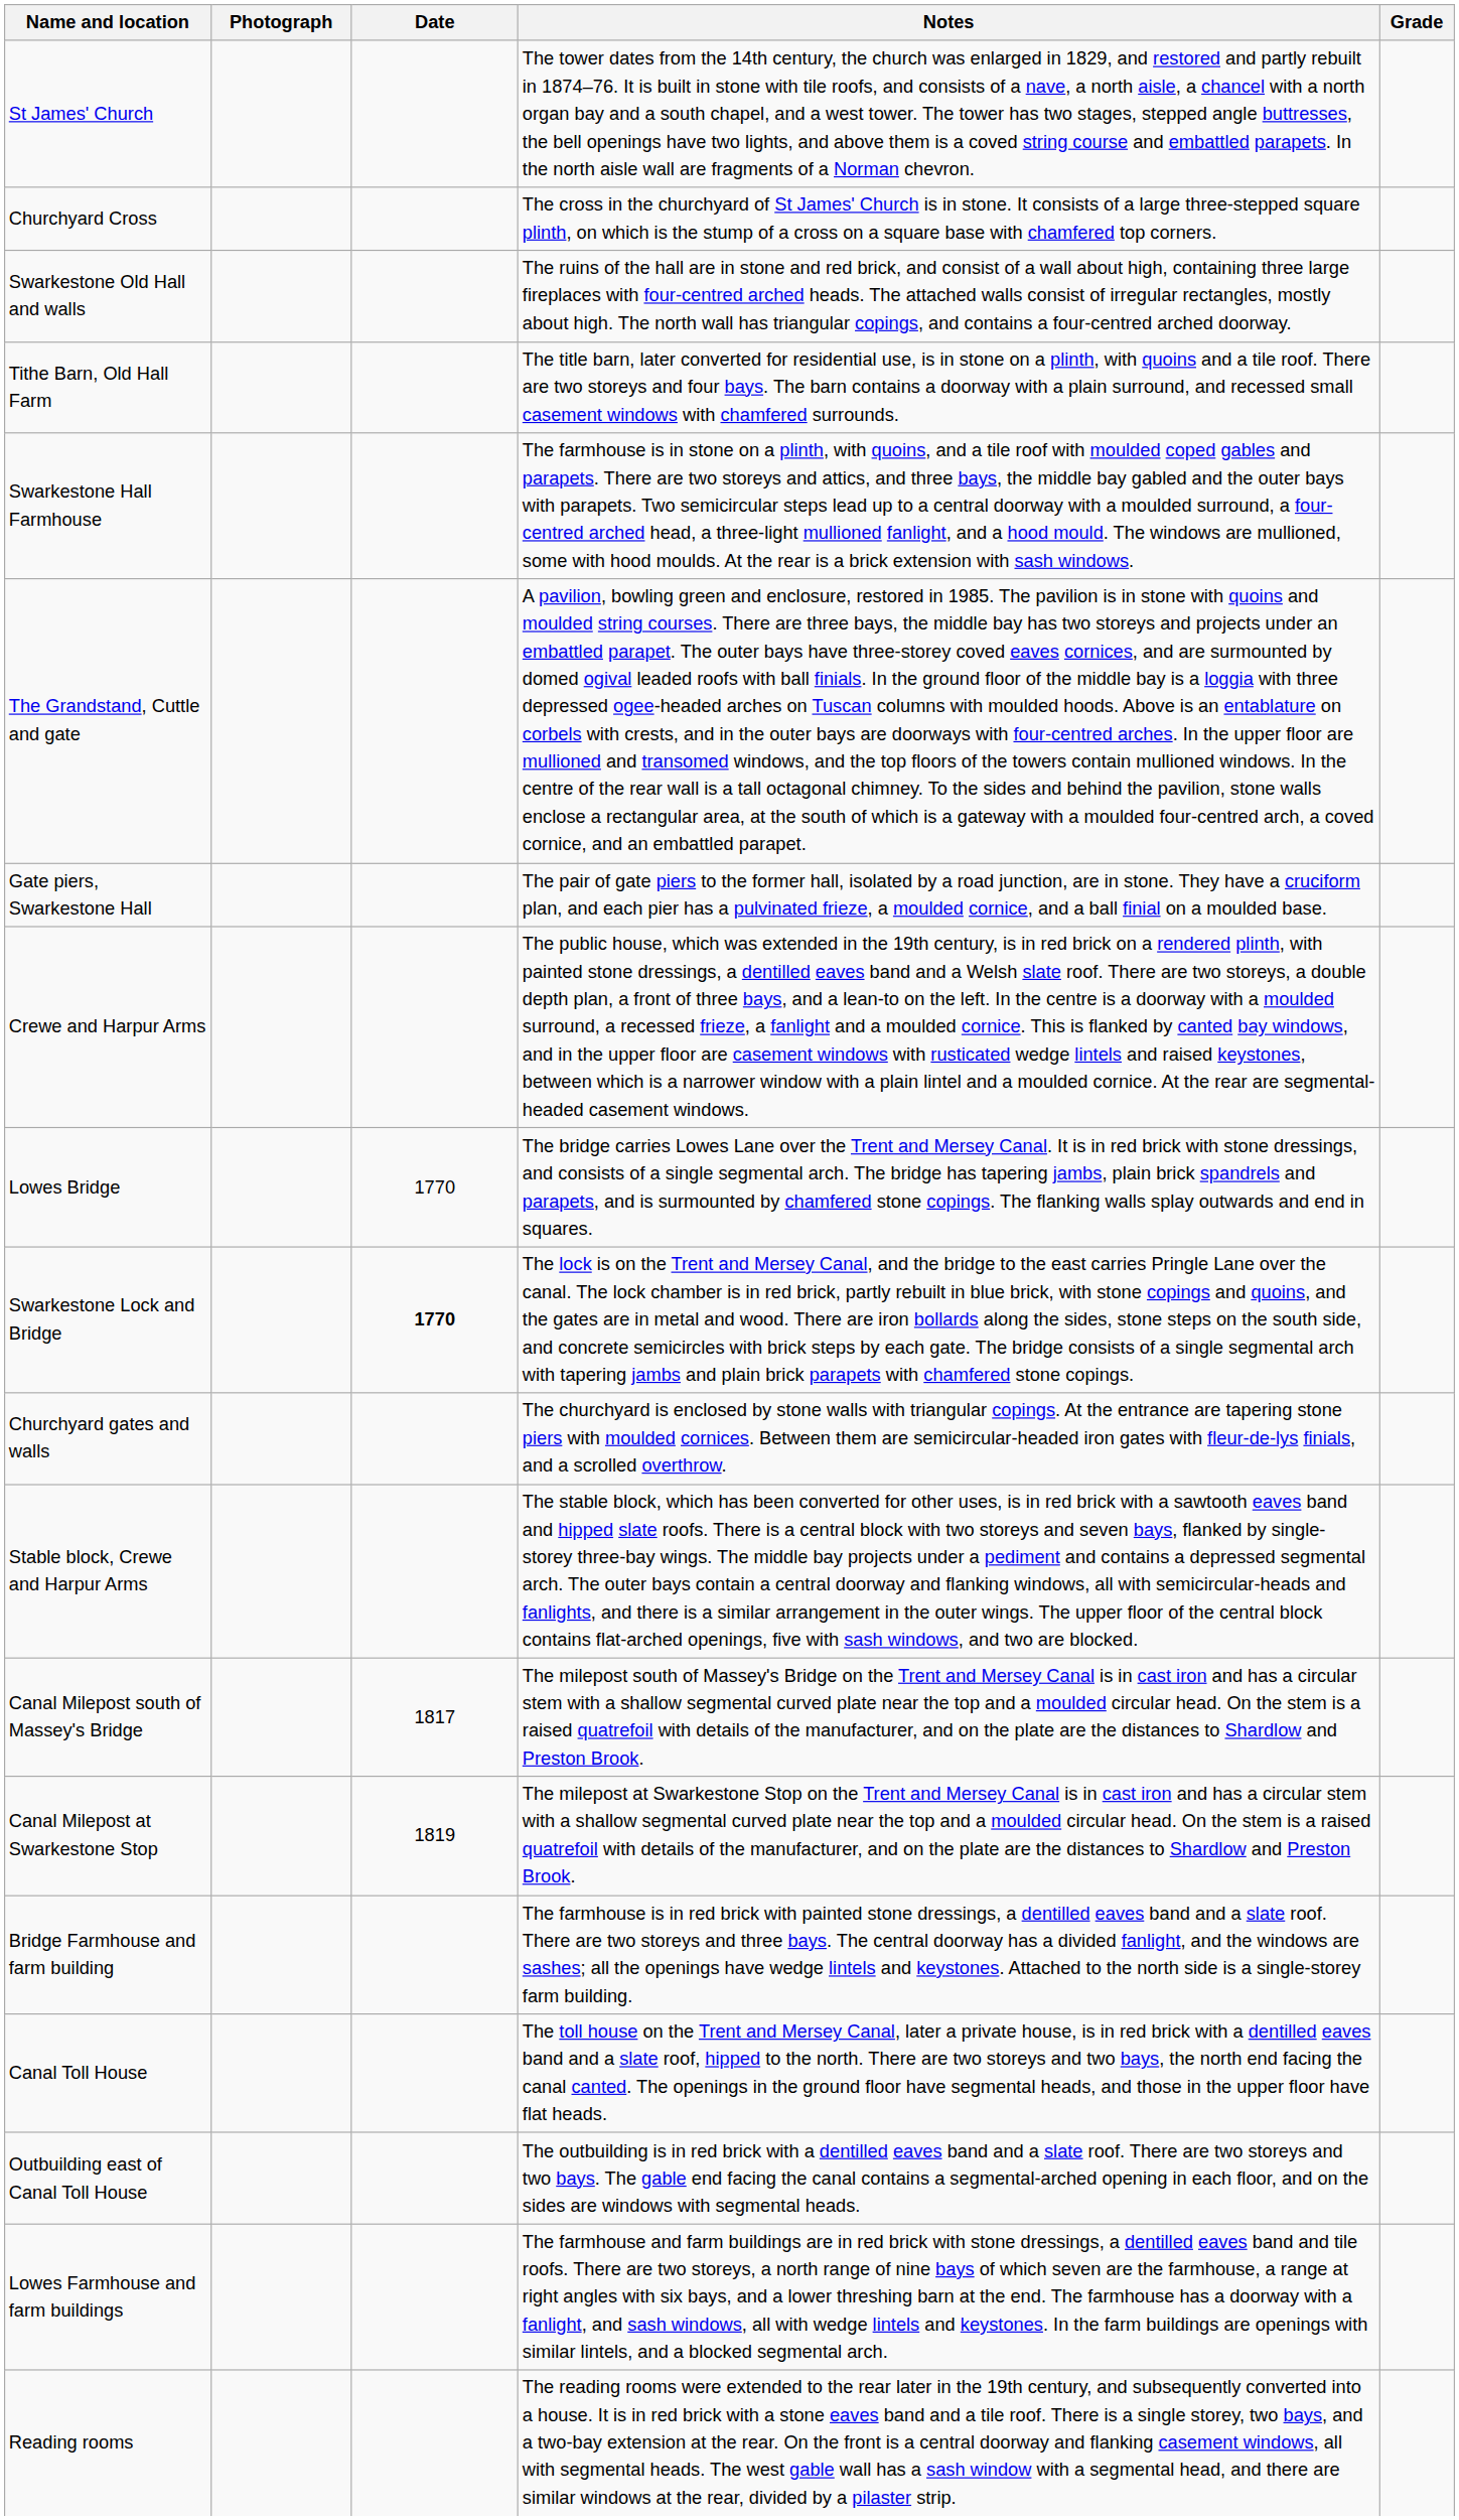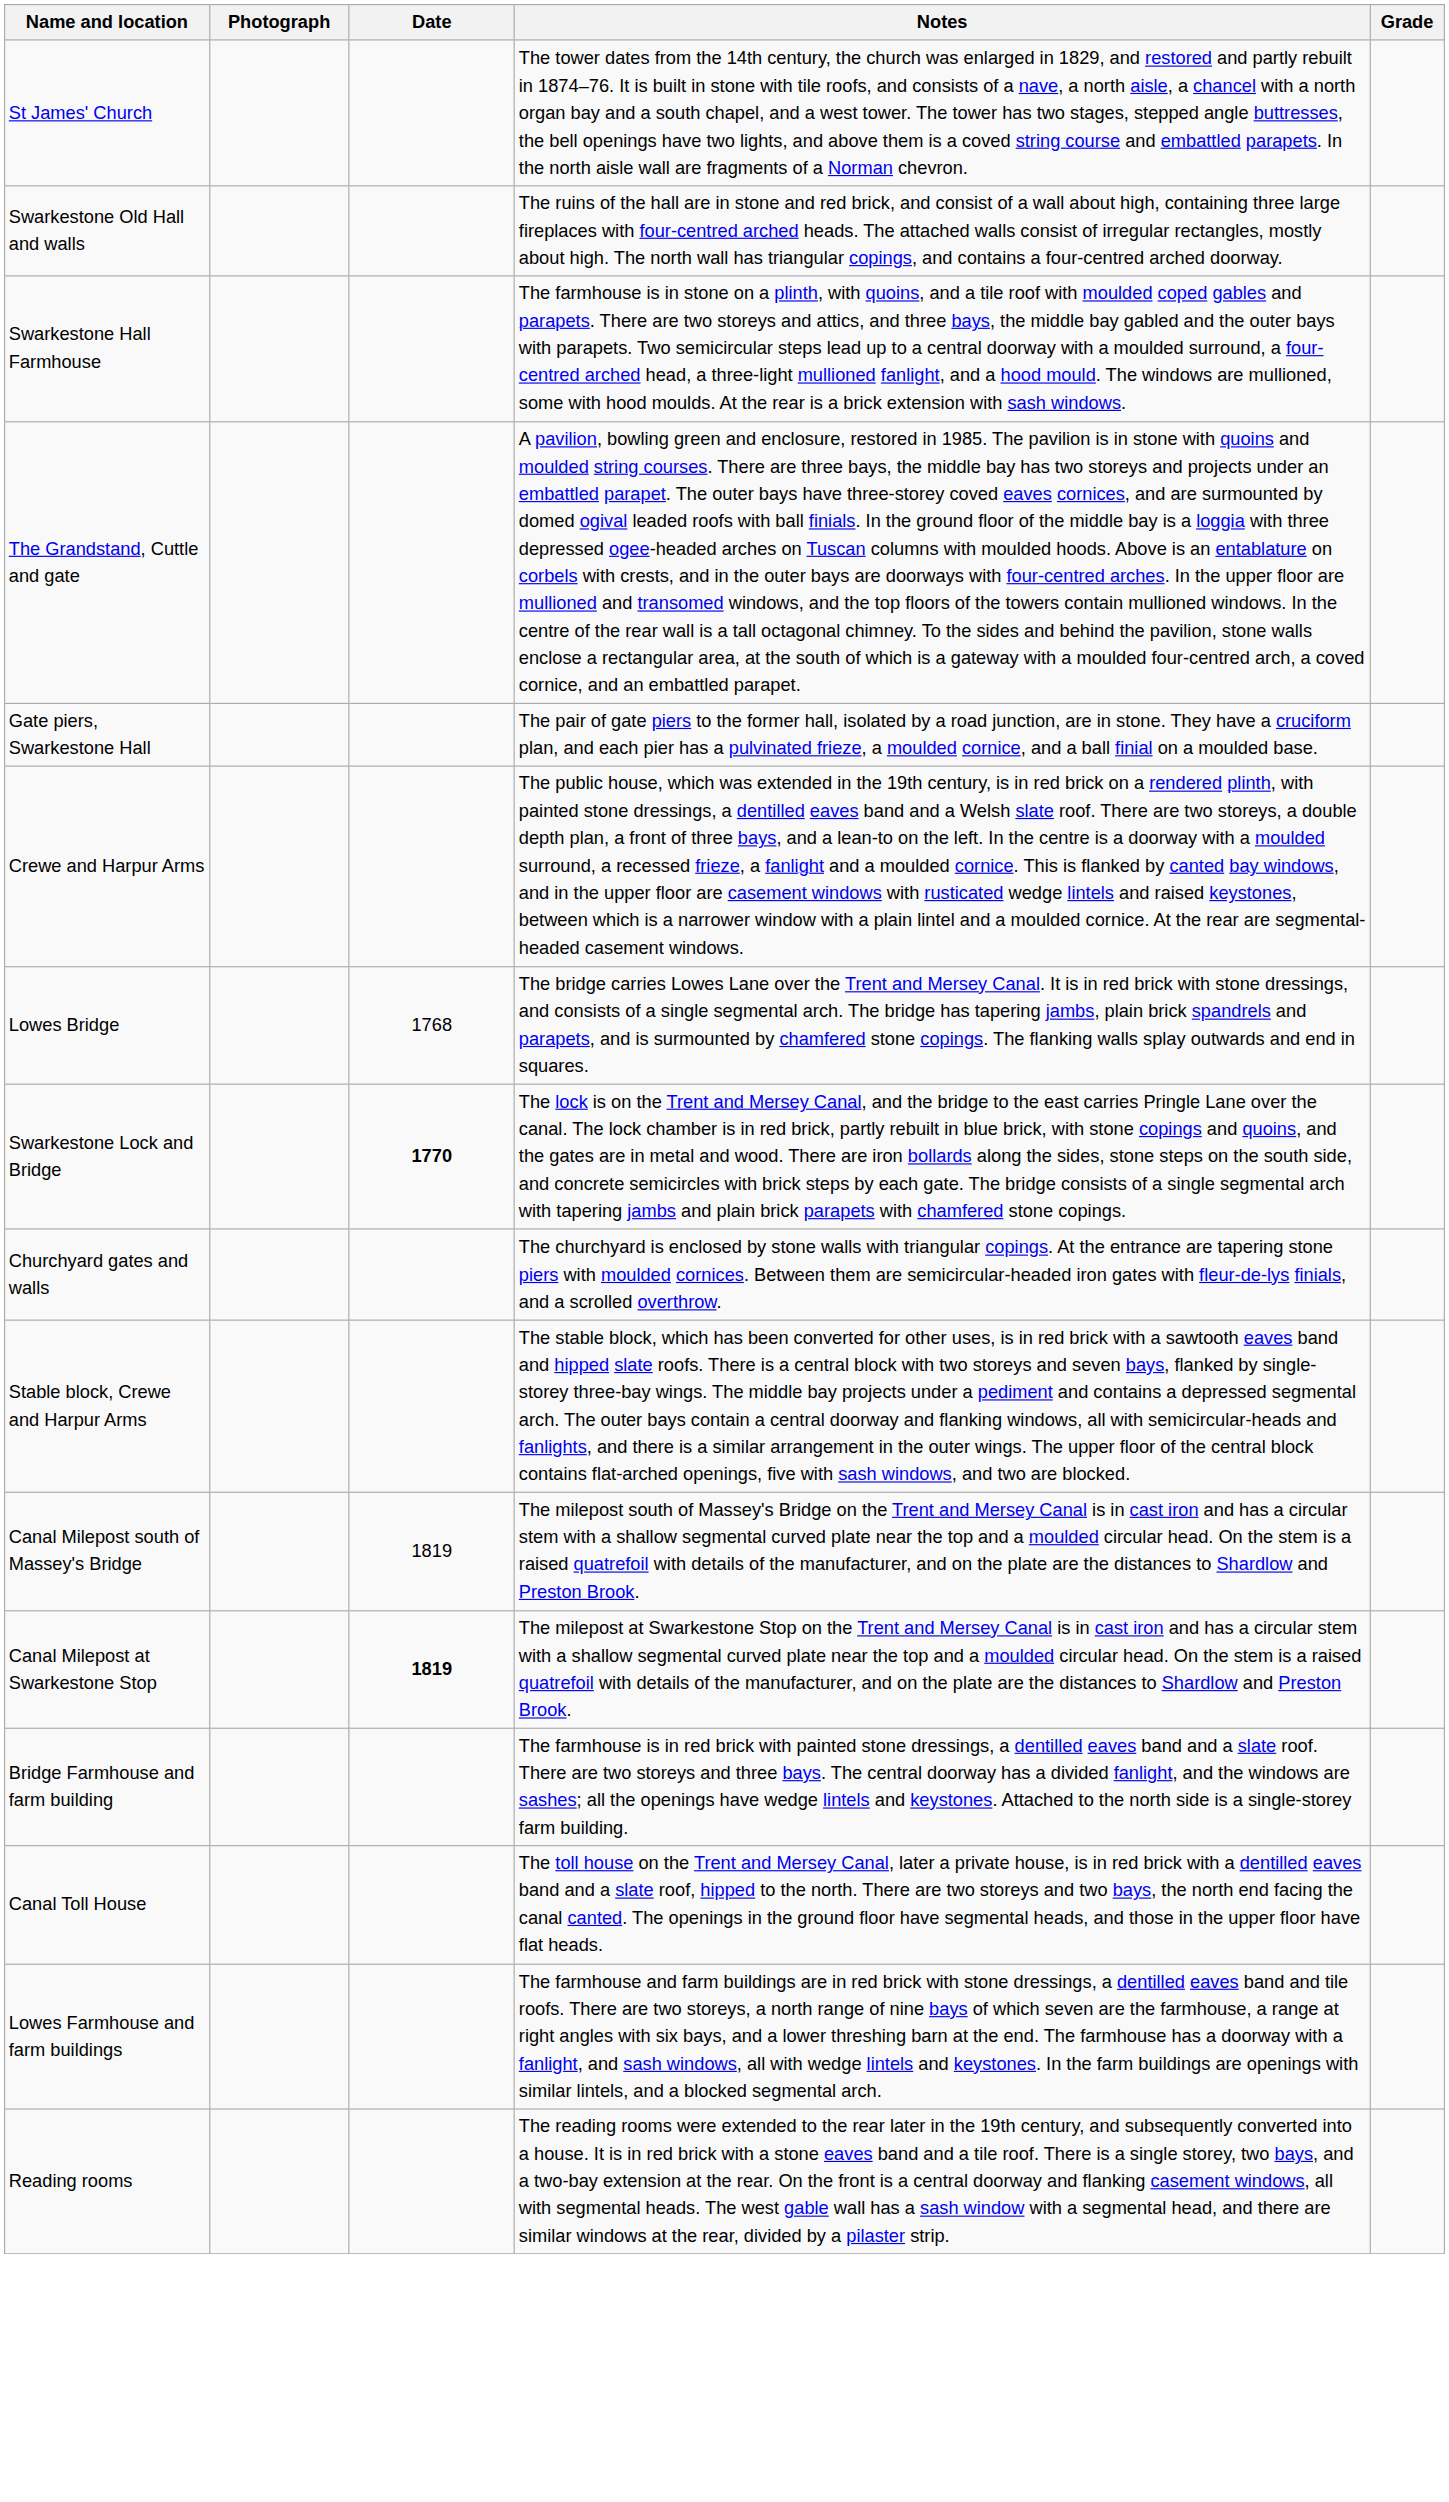- row: Churchyard Cross | The cross in the churchyard of St James' Church is in stone. It consists of a large three-stepped square plinth, on which is the stump of a cross on a square base with chamfered top corners.
- row: Tithe Barn, Old Hall Farm | The title barn, later converted for residential use, is in stone on a plinth, with quoins and a tile roof. There are two storeys and four bays. The barn contains a doorway with a plain surround, and recessed small casement windows with chamfered surrounds.
Lowes Bridge | Date: 1770 -> 1768
Canal Milepost south of Massey's Bridge | Date: 1817 -> 1819
Canal Milepost at Swarkestone Stop | Date: normal -> bold
- row: Outbuilding east of Canal Toll House | The outbuilding is in red brick with a dentilled eaves band and a slate roof. There are two storeys and two bays. The gable end facing the canal contains a segmental-arched opening in each floor, and on the sides are windows with segmental heads.
